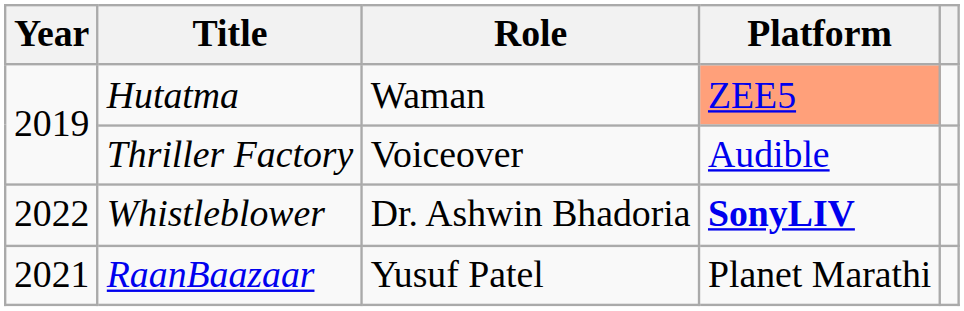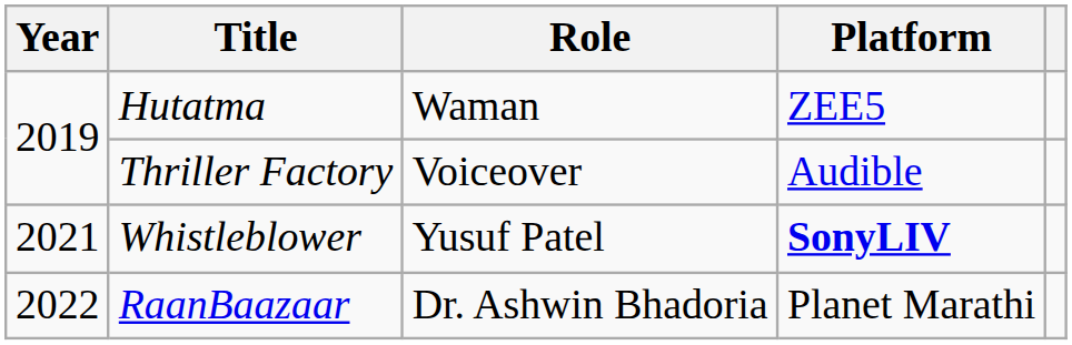Hutatma | Platform: lightsalmon background -> no background
Whistleblower | Year: 2022 -> 2021
Whistleblower | Role: Dr. Ashwin Bhadoria -> Yusuf Patel
RaanBaazaar | Year: 2021 -> 2022
RaanBaazaar | Role: Yusuf Patel -> Dr. Ashwin Bhadoria
